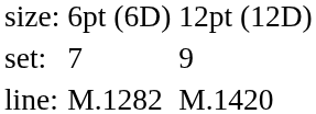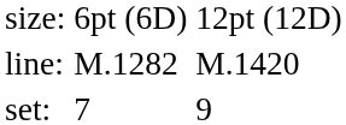rows swapped: set: <-> line:
